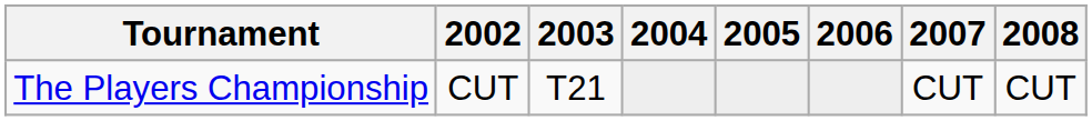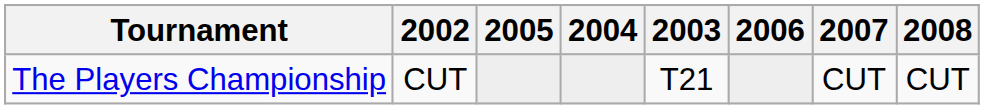columns swapped: 2003 <-> 2005
